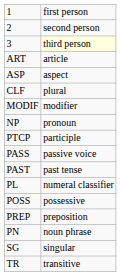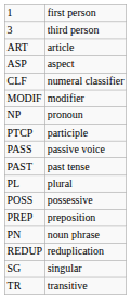- row: 2 | second person
3 | column 2: lightyellow background -> no background
CLF | column 2: plural -> numeral classifier
PL | column 2: numeral classifier -> plural
+ row: REDUP | reduplication
